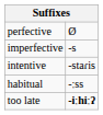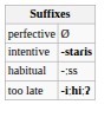- row: imperfective | -s
intentive | column 2: normal -> bold
